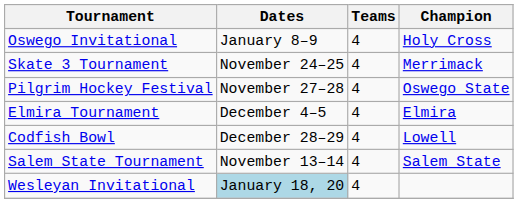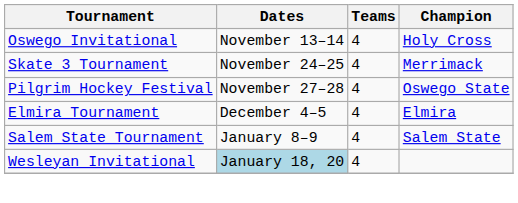Oswego Invitational | Dates: January 8–9 -> November 13–14
- row: Codfish Bowl | December 28–29 | 4 | Lowell
Salem State Tournament | Dates: November 13–14 -> January 8–9
